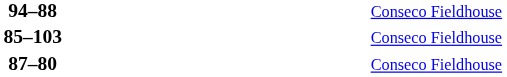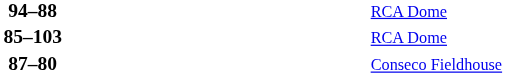94–88 | column 6: Conseco Fieldhouse -> RCA Dome
85–103 | column 6: Conseco Fieldhouse -> RCA Dome
